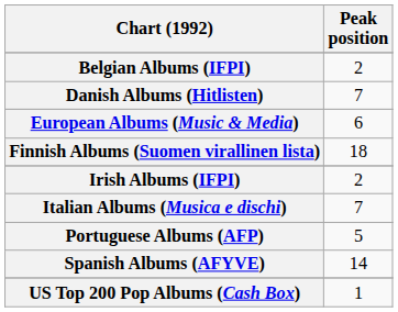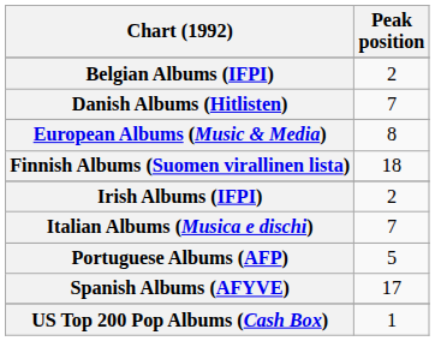European Albums (Music & Media) | Peak position: 6 -> 8
Spanish Albums (AFYVE) | Peak position: 14 -> 17
